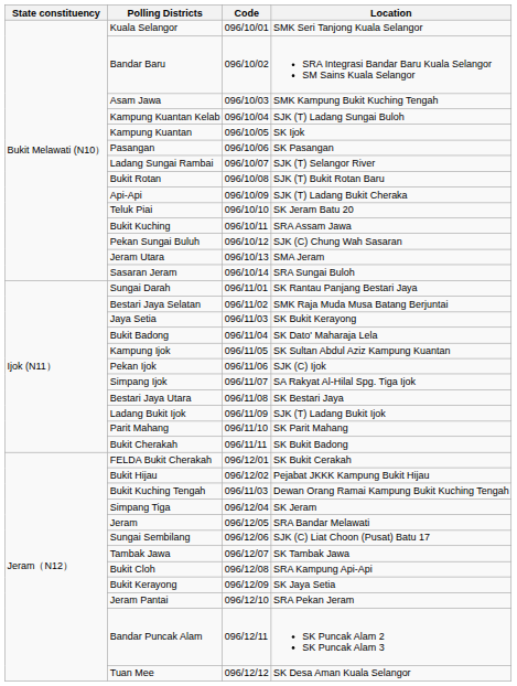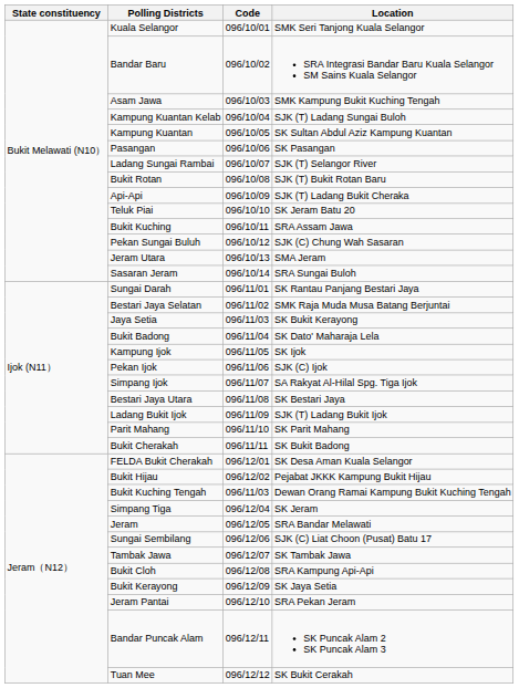Kampung Kuantan | Location: SK Ijok -> SK Sultan Abdul Aziz Kampung Kuantan
Kampung Ijok | Location: SK Sultan Abdul Aziz Kampung Kuantan -> SK Ijok
FELDA Bukit Cherakah | Location: SK Bukit Cerakah -> SK Desa Aman Kuala Selangor
Tuan Mee | Location: SK Desa Aman Kuala Selangor -> SK Bukit Cerakah
